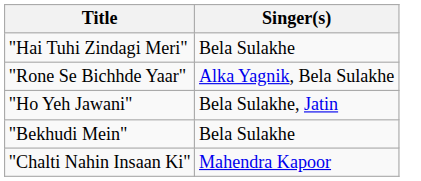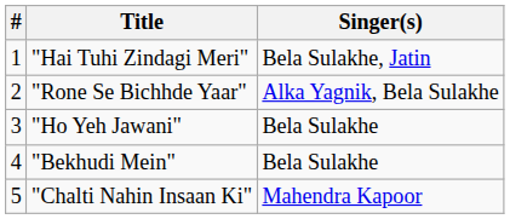+ column: # | 1 | 2 | 3 | 4 | 5
"Hai Tuhi Zindagi Meri" | Singer(s): Bela Sulakhe -> Bela Sulakhe, Jatin
"Ho Yeh Jawani" | Singer(s): Bela Sulakhe, Jatin -> Bela Sulakhe
